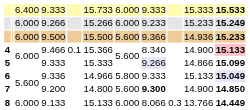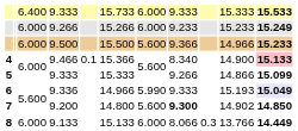9.500 | column 10: 14.936 -> 14.966
5 / 9.333 | column 8: lavender background -> no background
9.336 | column 7: 5.800 -> 5.990
9.336 | column 10: 15.133 -> 15.193
9.200 | column 10: 14.900 -> 14.902
